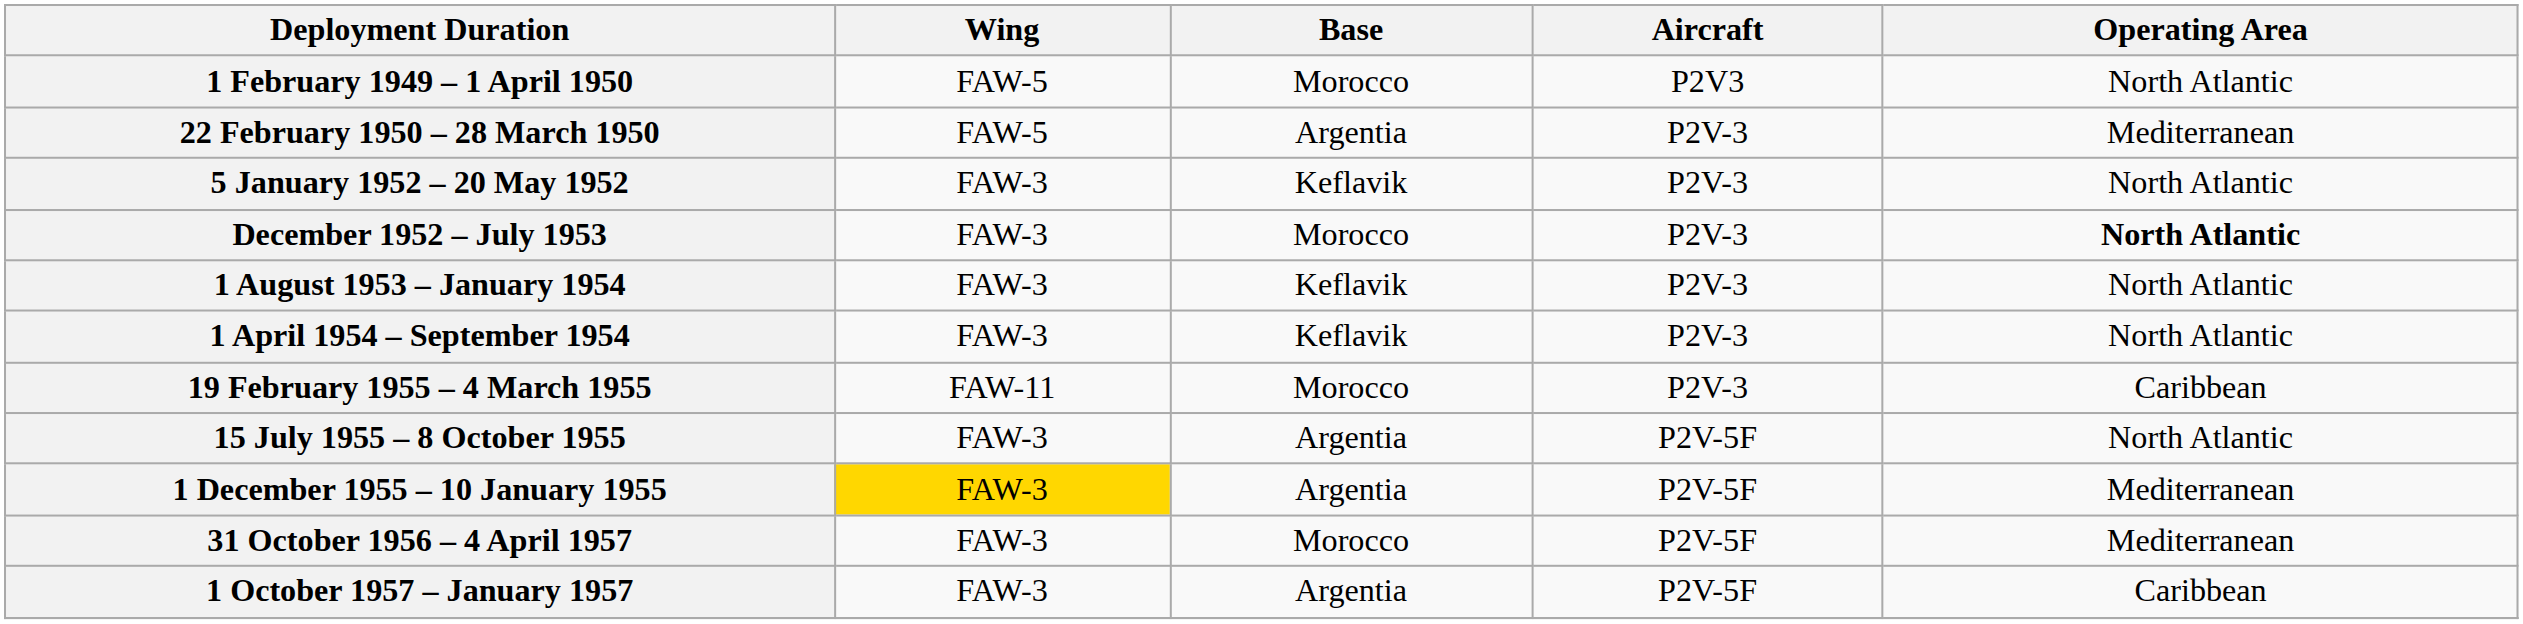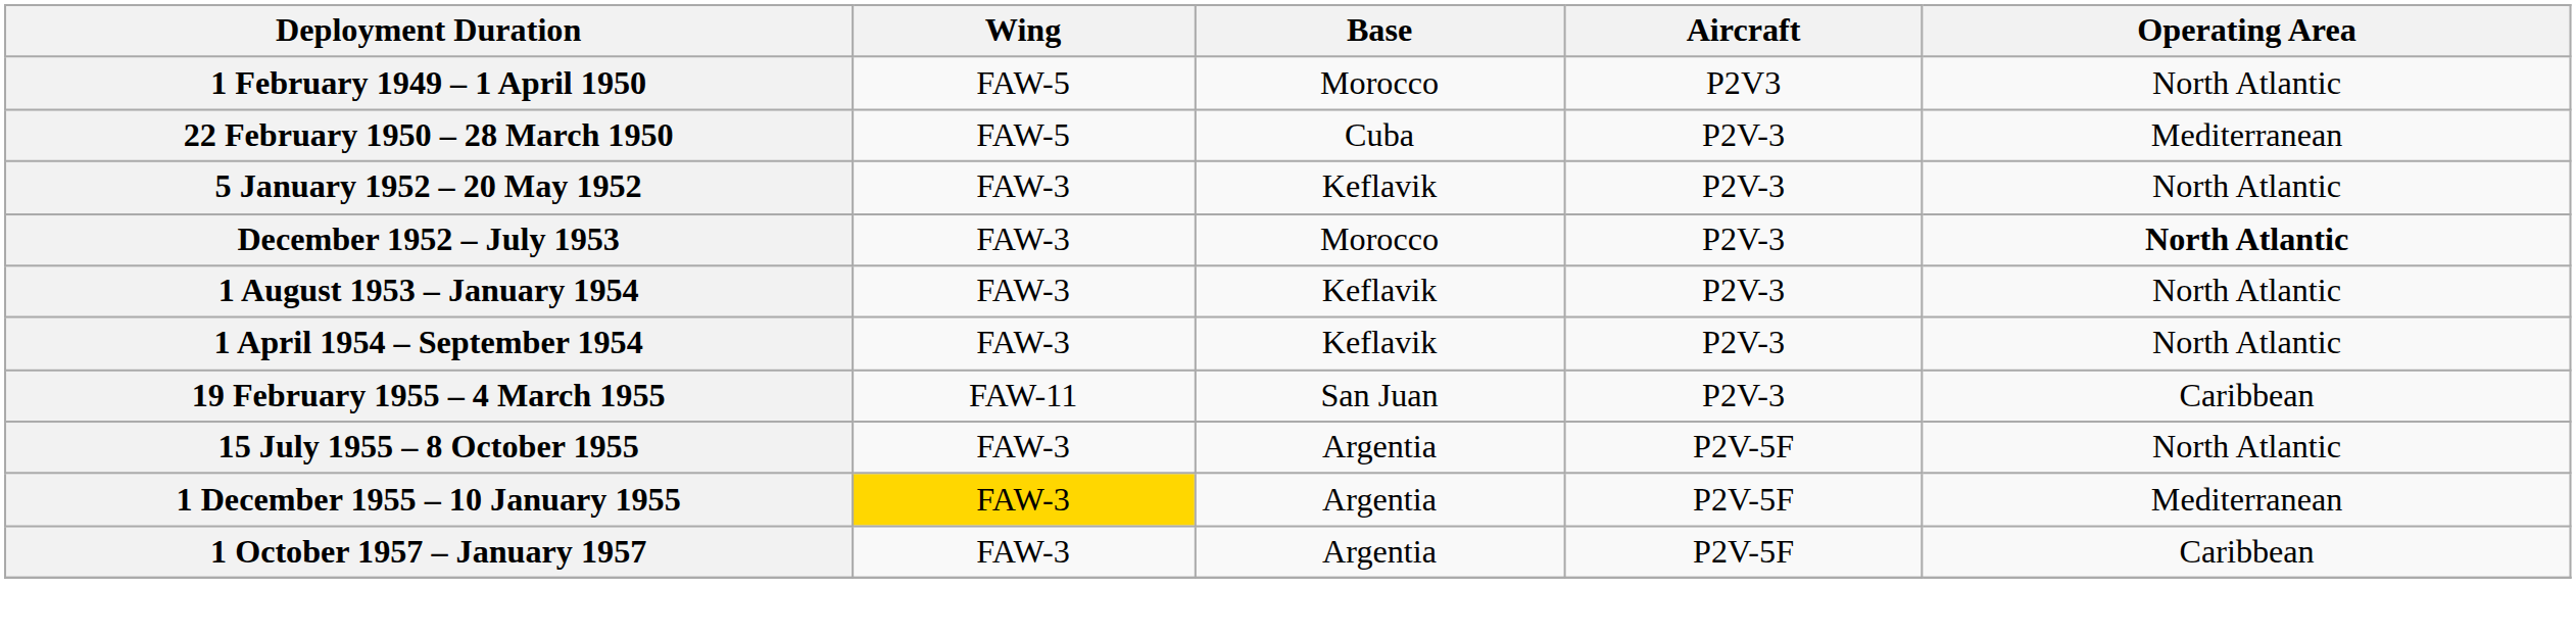22 February 1950 – 28 March 1950 | Base: Argentia -> Cuba
19 February 1955 – 4 March 1955 | Base: Morocco -> San Juan
- row: 31 October 1956 – 4 April 1957 | FAW-3 | Morocco | P2V-5F | Mediterranean
